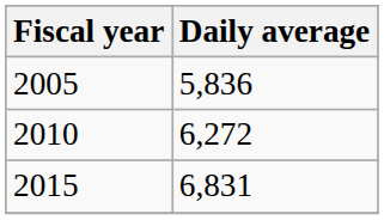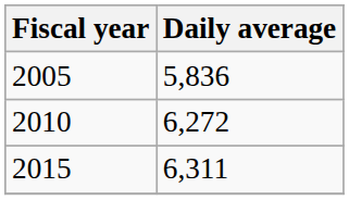2015 | Daily average: 6,831 -> 6,311
